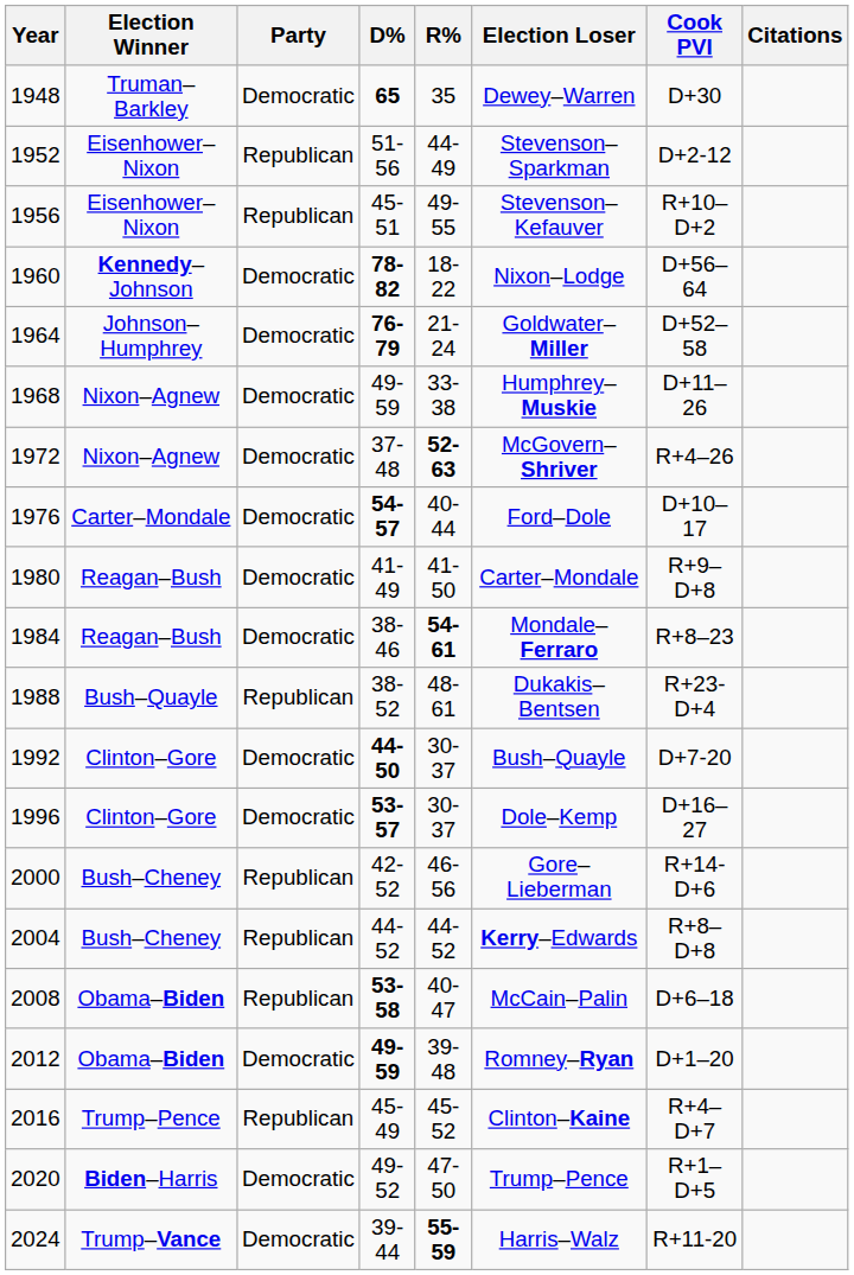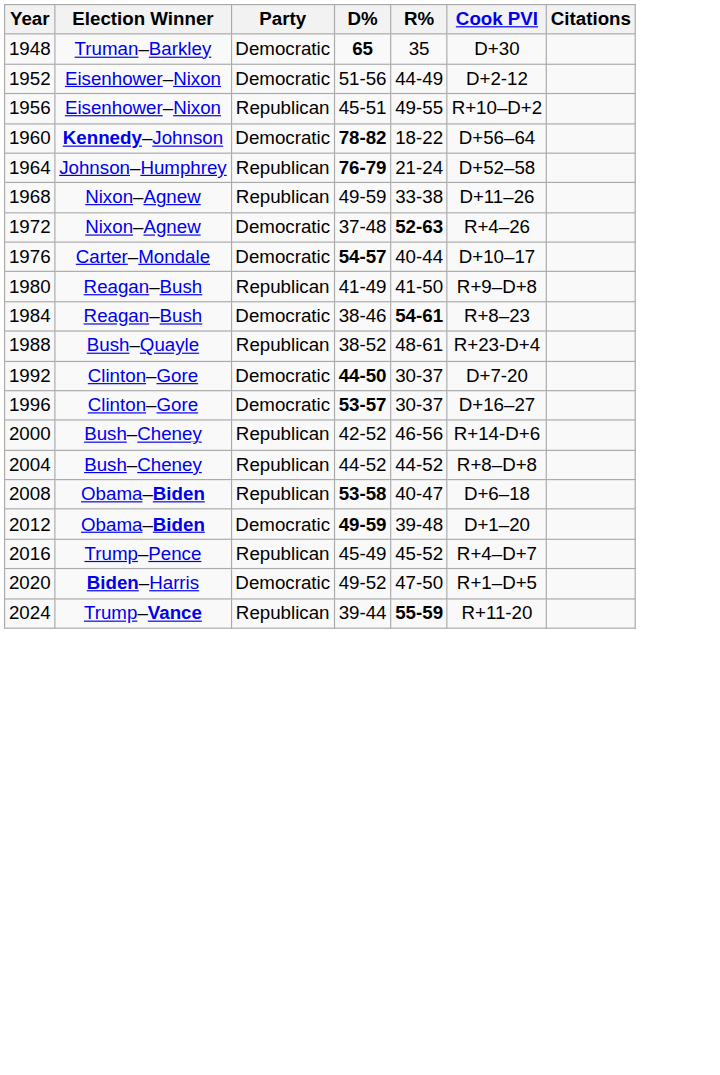- column: Election Loser | Dewey–Warren | Stevenson–Sparkman | Stevenson–Kefauver | Nixon–Lodge | Goldwater–Miller | Humphrey–Muskie | McGovern–Shriver | Ford–Dole | Carter–Mondale | Mondale–Ferraro | Dukakis–Bentsen | Bush–Quayle | Dole–Kemp | Gore–Lieberman | Kerry–Edwards | McCain–Palin | Romney–Ryan | Clinton–Kaine | Trump–Pence | Harris–Walz
1952 | Party: Republican -> Democratic
1964 | Party: Democratic -> Republican
1968 | Party: Democratic -> Republican
1980 | Party: Democratic -> Republican
2024 | Party: Democratic -> Republican
